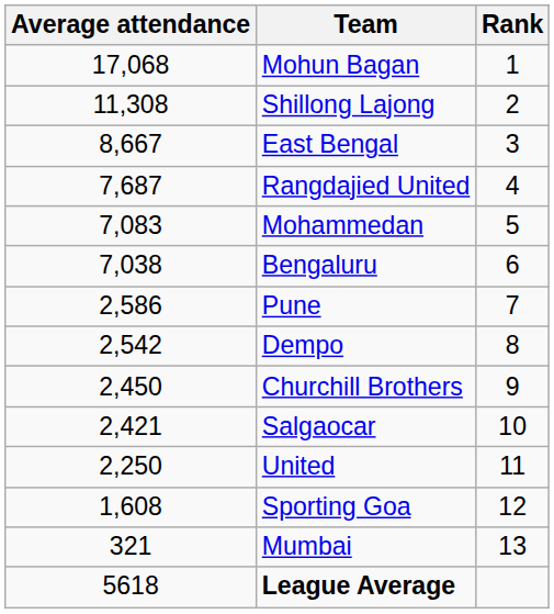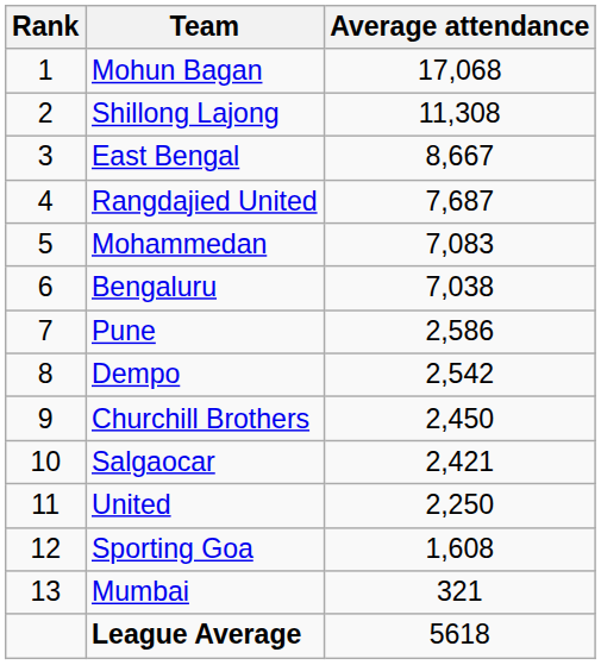columns swapped: Rank <-> Average attendance
